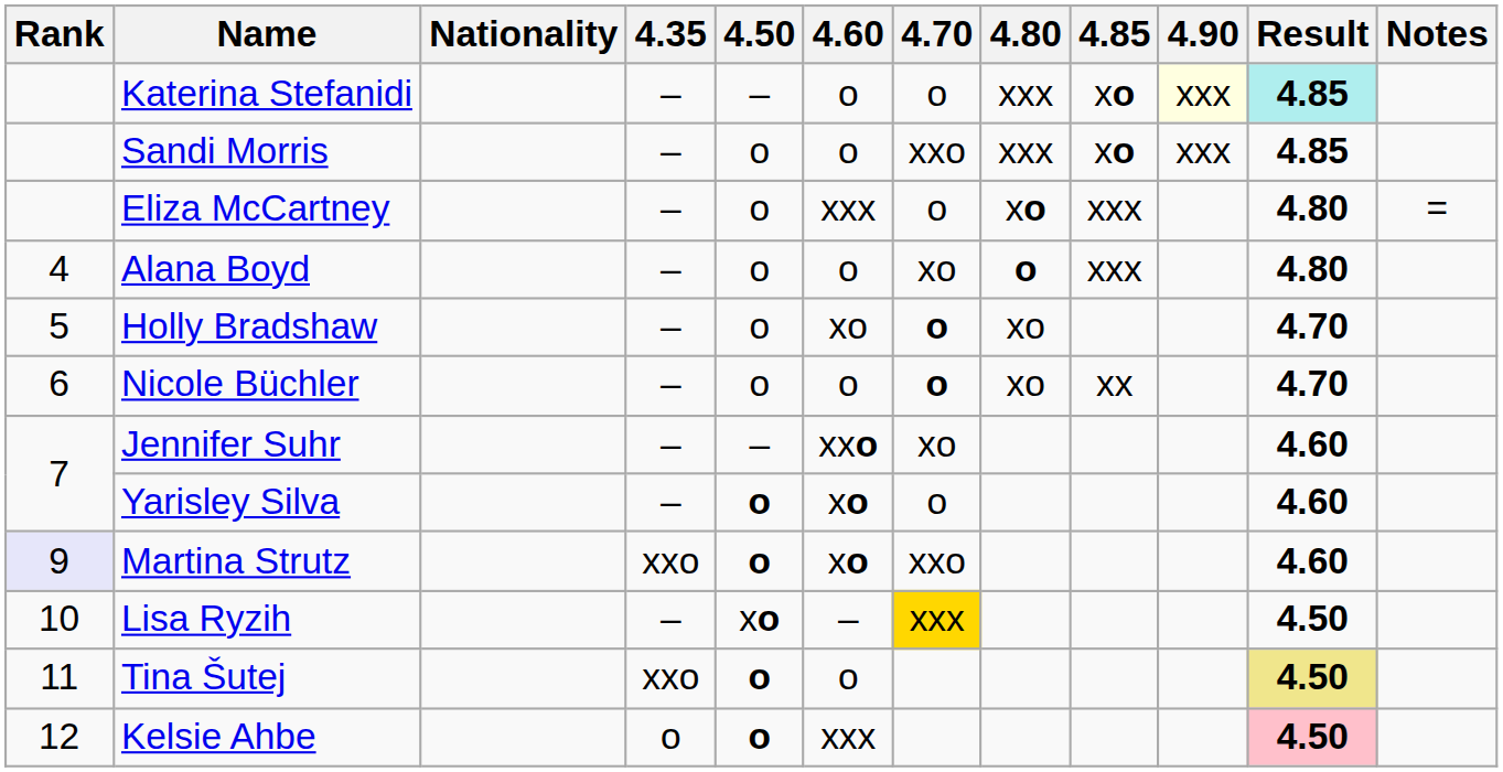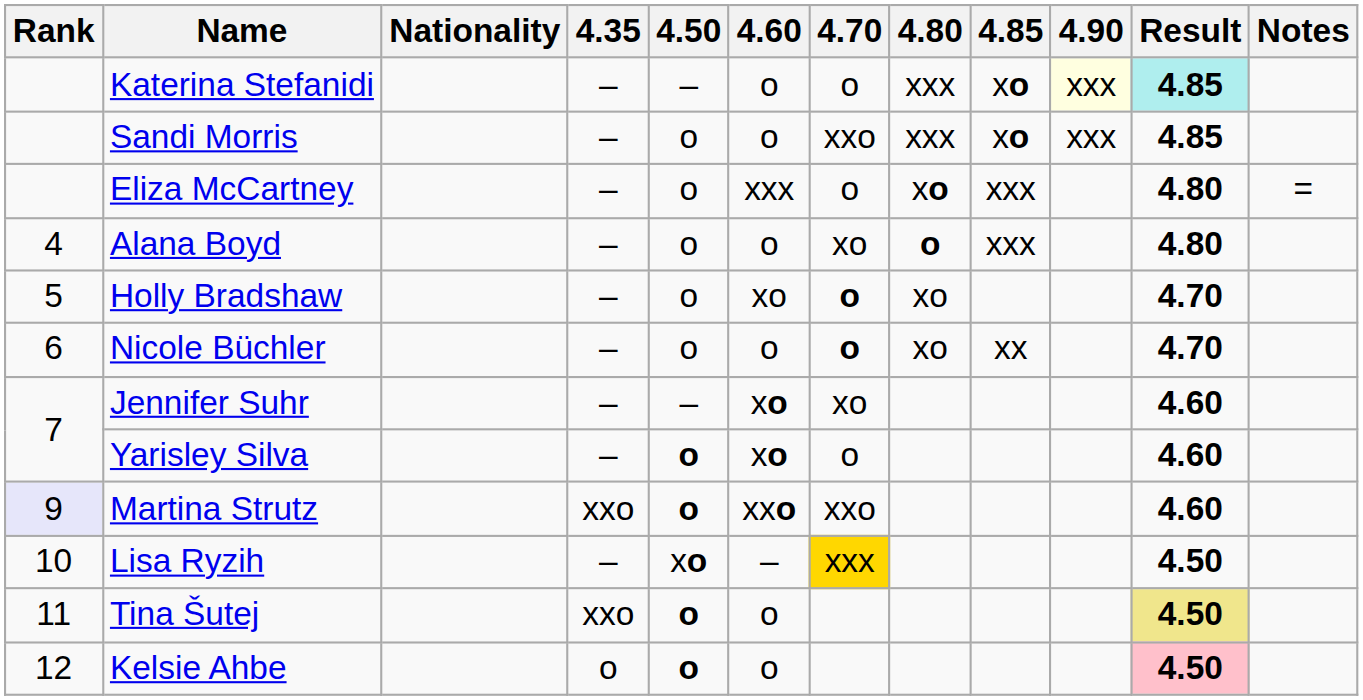Jennifer Suhr | 4.60: xxo -> xo
Martina Strutz | 4.60: xo -> xxo
Kelsie Ahbe | 4.60: xxx -> o
